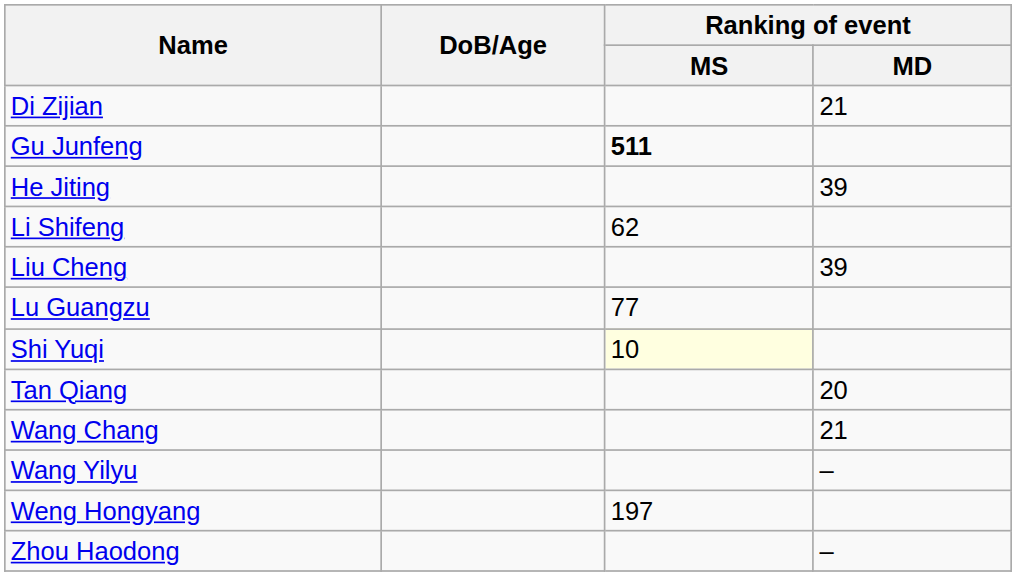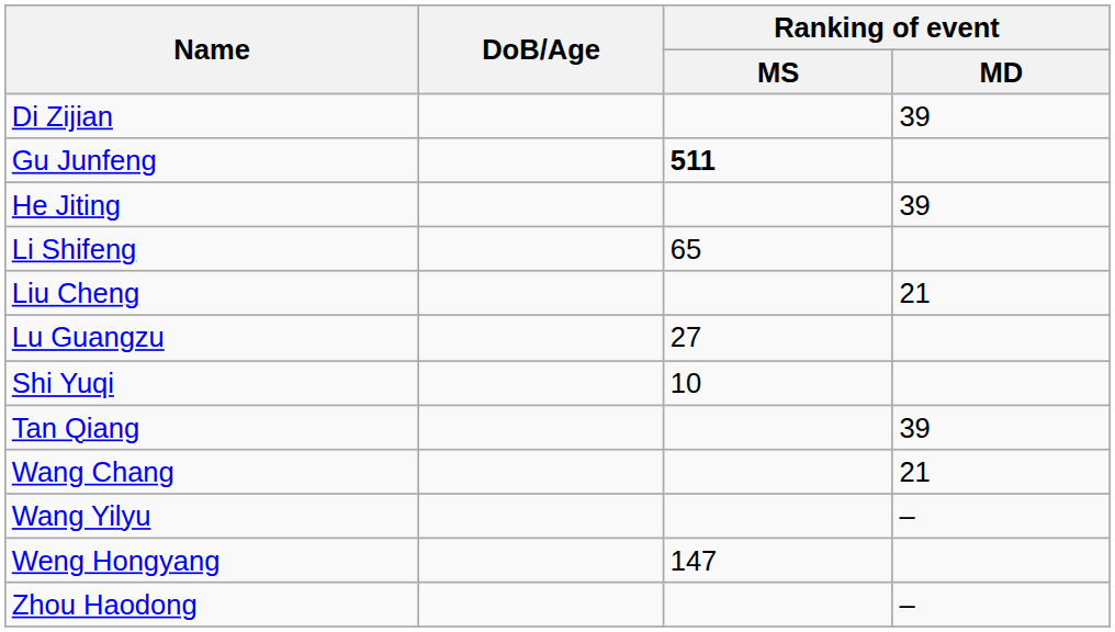Di Zijian | Ranking of event / MD: 21 -> 39
Li Shifeng | Ranking of event / MS: 62 -> 65
Liu Cheng | Ranking of event / MD: 39 -> 21
Lu Guangzu | Ranking of event / MS: 77 -> 27
Shi Yuqi | Ranking of event / MS: lightyellow background -> no background
Tan Qiang | Ranking of event / MD: 20 -> 39
Weng Hongyang | Ranking of event / MS: 197 -> 147
